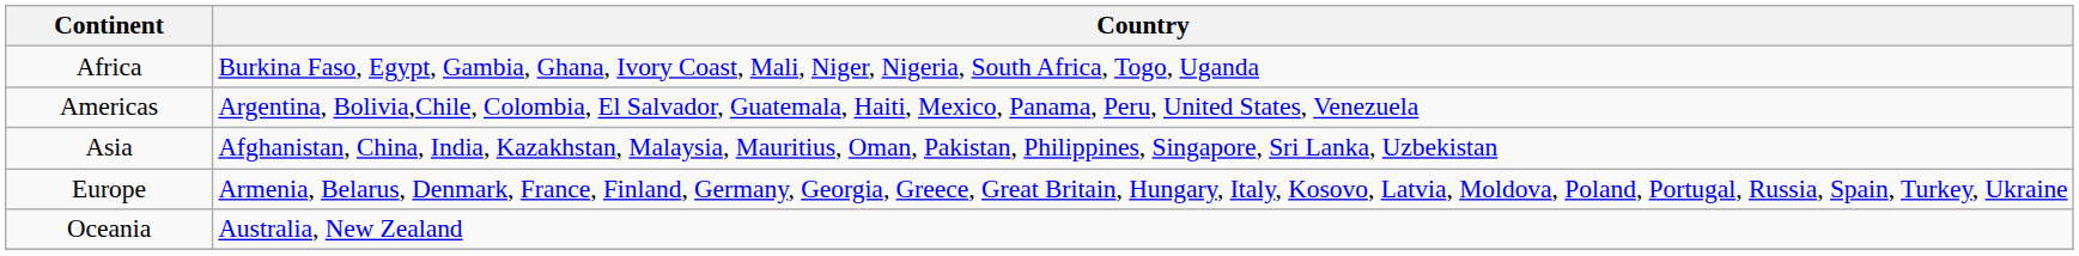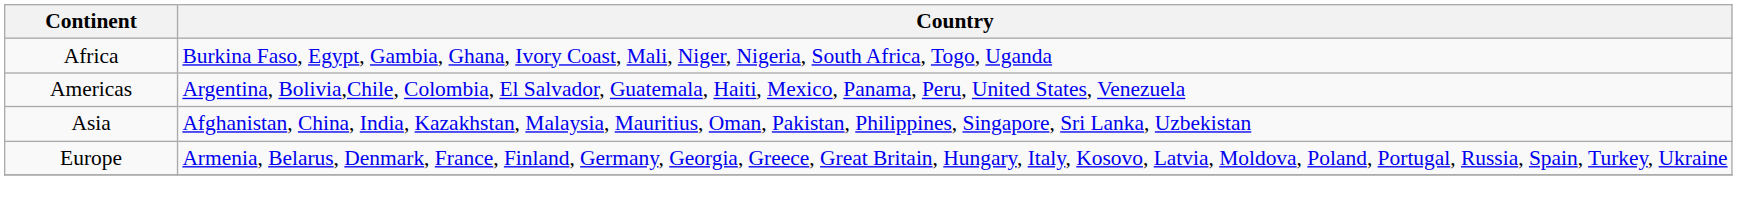- row: Oceania | Australia, New Zealand
